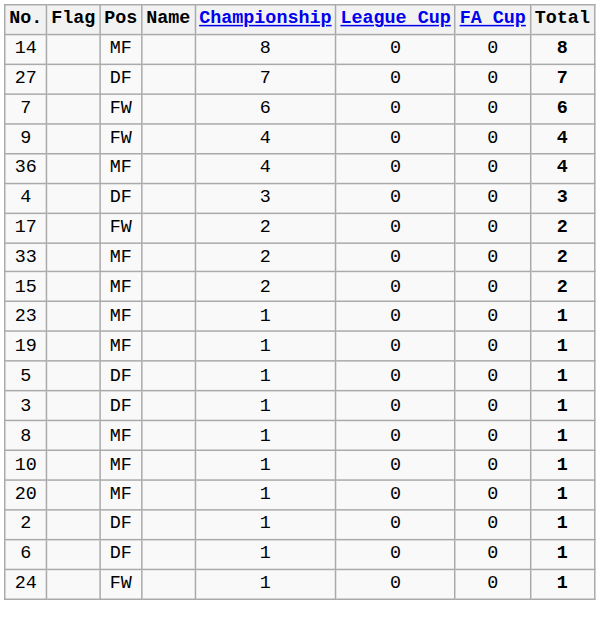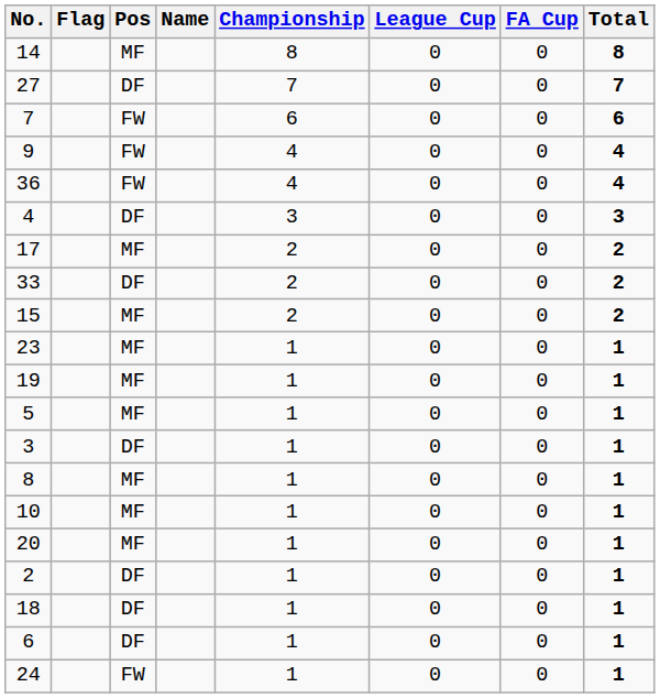36 | Pos: MF -> FW
17 | Pos: FW -> MF
33 | Pos: MF -> DF
5 | Pos: DF -> MF
+ row: 18 | DF | 1 | 0 | 0 | 1
